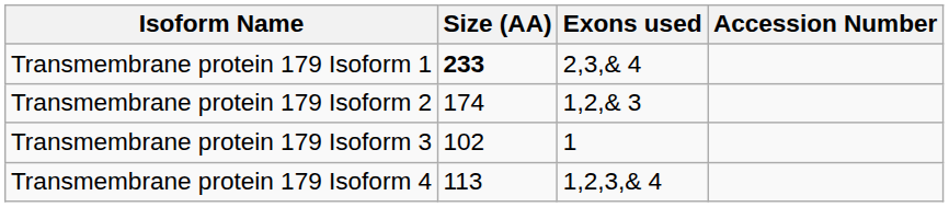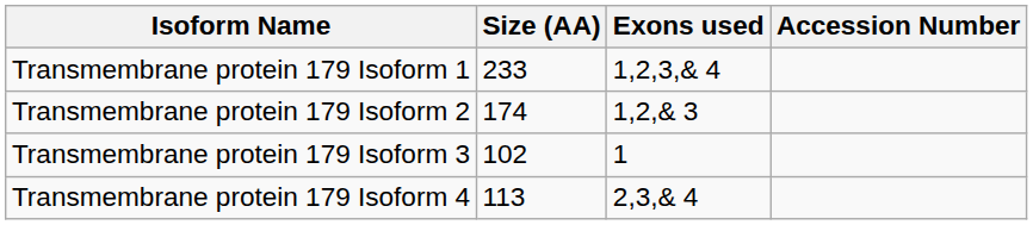Transmembrane protein 179 Isoform 1 | Size (AA): bold -> normal
Transmembrane protein 179 Isoform 1 | Exons used: 2,3,& 4 -> 1,2,3,& 4
Transmembrane protein 179 Isoform 4 | Exons used: 1,2,3,& 4 -> 2,3,& 4
